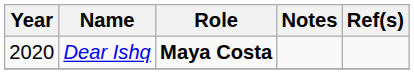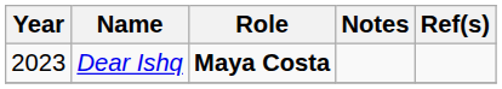Dear Ishq | Year: 2020 -> 2023
